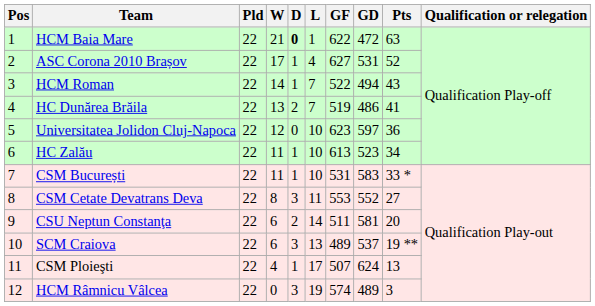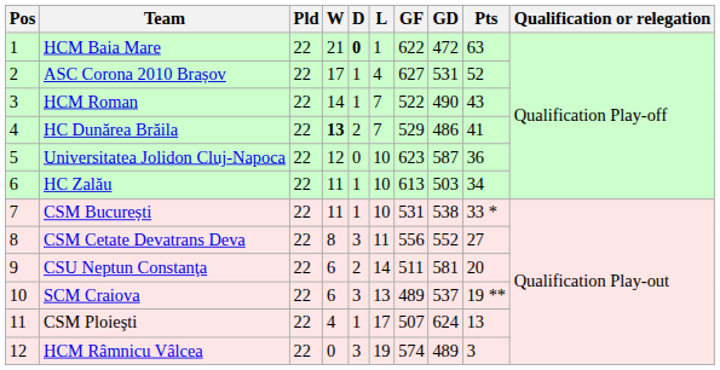HCM Roman | GD: 494 -> 490
HC Dunărea Brăila | W: normal -> bold
HC Dunărea Brăila | GF: 519 -> 529
Universitatea Jolidon Cluj-Napoca | GD: 597 -> 587
HC Zalău | GD: 523 -> 503
CSM București | GD: 583 -> 538
CSM Cetate Devatrans Deva | GF: 553 -> 556
